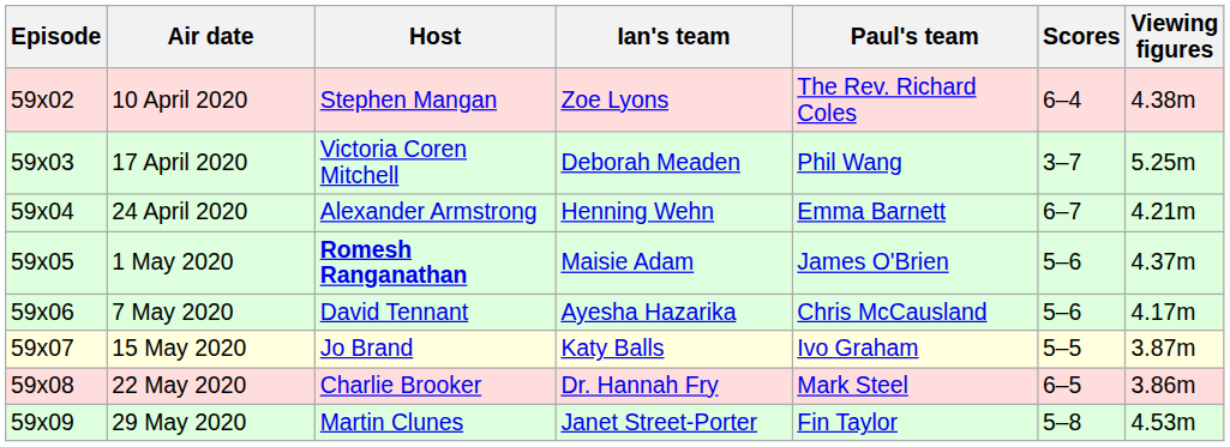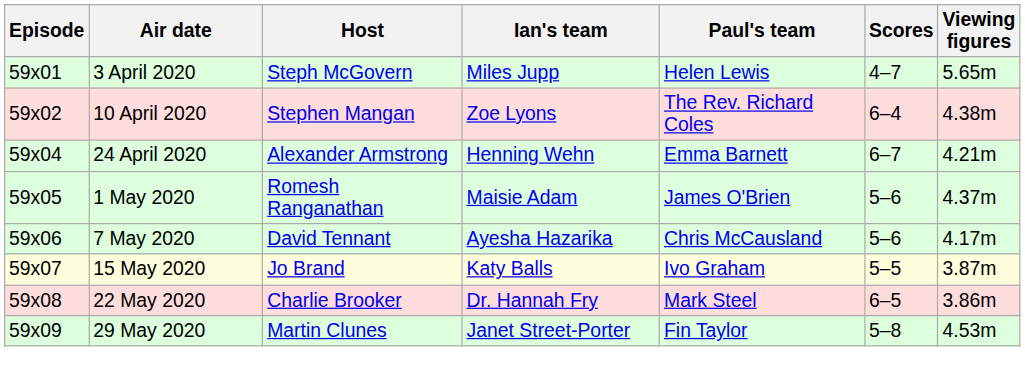+ row: 59x01 | 3 April 2020 | Steph McGovern | Miles Jupp | Helen Lewis | 4–7 | 5.65m
- row: 59x03 | 17 April 2020 | Victoria Coren Mitchell | Deborah Meaden | Phil Wang | 3–7 | 5.25m
1 May 2020 | Host: bold -> normal
